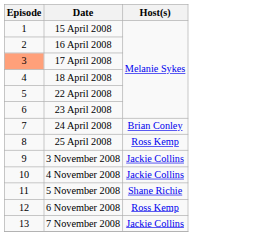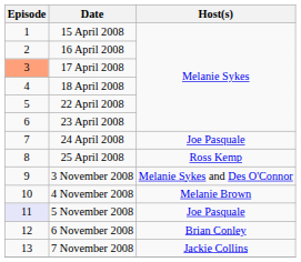24 April 2008 | Host(s): Brian Conley -> Joe Pasquale
3 November 2008 | Host(s): Jackie Collins -> Melanie Sykes and Des O'Connor
4 November 2008 | Host(s): Jackie Collins -> Melanie Brown
5 November 2008 | Episode: no background -> lavender background
5 November 2008 | Host(s): Shane Richie -> Joe Pasquale
6 November 2008 | Host(s): Ross Kemp -> Brian Conley
